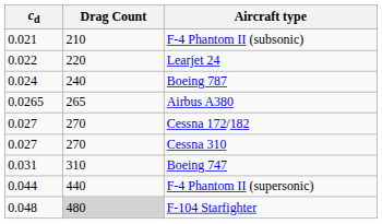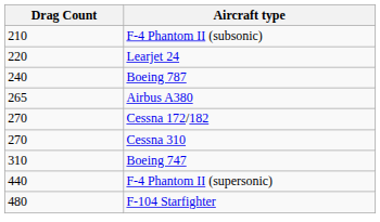- column: cd | 0.021 | 0.022 | 0.024 | 0.0265 | 0.027 | 0.027 | 0.031 | 0.044 | 0.048
F-104 Starfighter | Drag Count: lightgrey background -> no background
